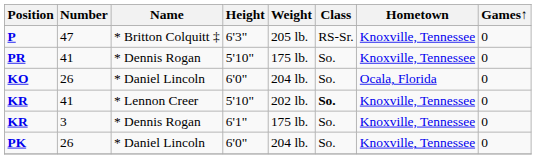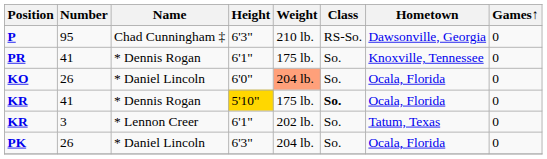+ row: P | 95 | Chad Cunningham ‡ | 6'3" | 210 lb. | RS-So. | Dawsonville, Georgia | 0
- row: P | 47 | * Britton Colquitt ‡ | 6'3" | 205 lb. | RS-Sr. | Knoxville, Tennessee | 0
PR | Height: 5'10" -> 6'1"
KO | Weight: no background -> lightsalmon background
KR / 41 | Name: * Lennon Creer -> * Dennis Rogan
KR / 41 | Height: no background -> gold background
KR / 41 | Weight: 202 lb. -> 175 lb.
KR / 41 | Hometown: Knoxville, Tennessee -> Ocala, Florida
KR / 3 | Name: * Dennis Rogan -> * Lennon Creer
KR / 3 | Weight: 175 lb. -> 202 lb.
KR / 3 | Hometown: Knoxville, Tennessee -> Tatum, Texas
PK | Height: 6'0" -> 6'3"
PK | Hometown: Knoxville, Tennessee -> Ocala, Florida
